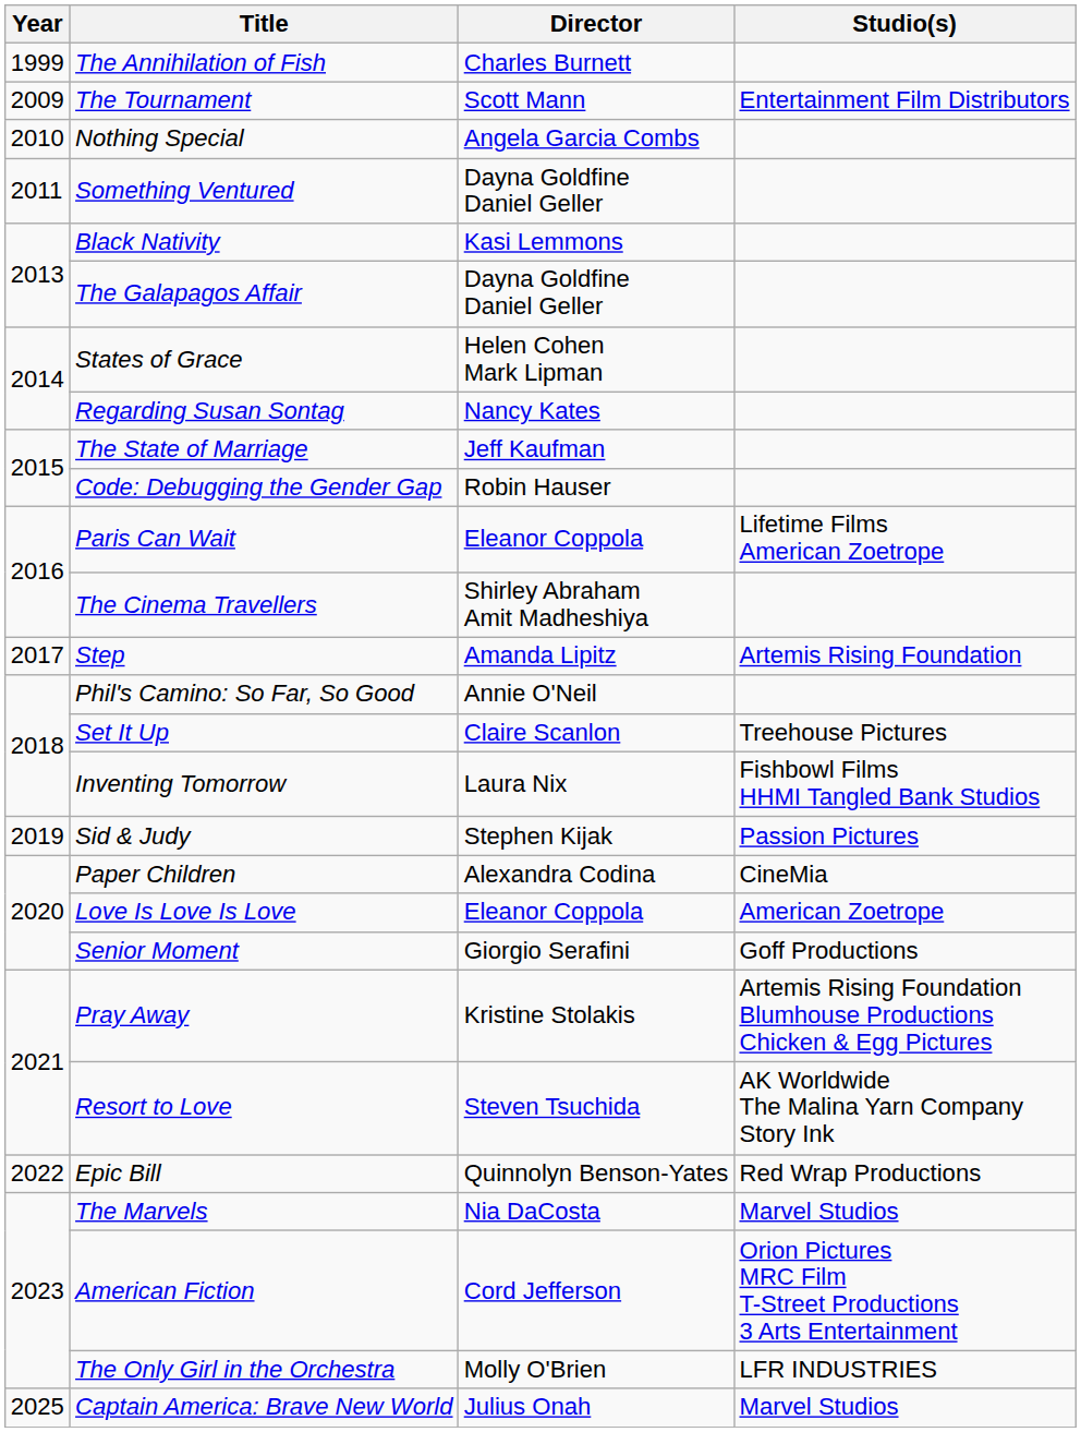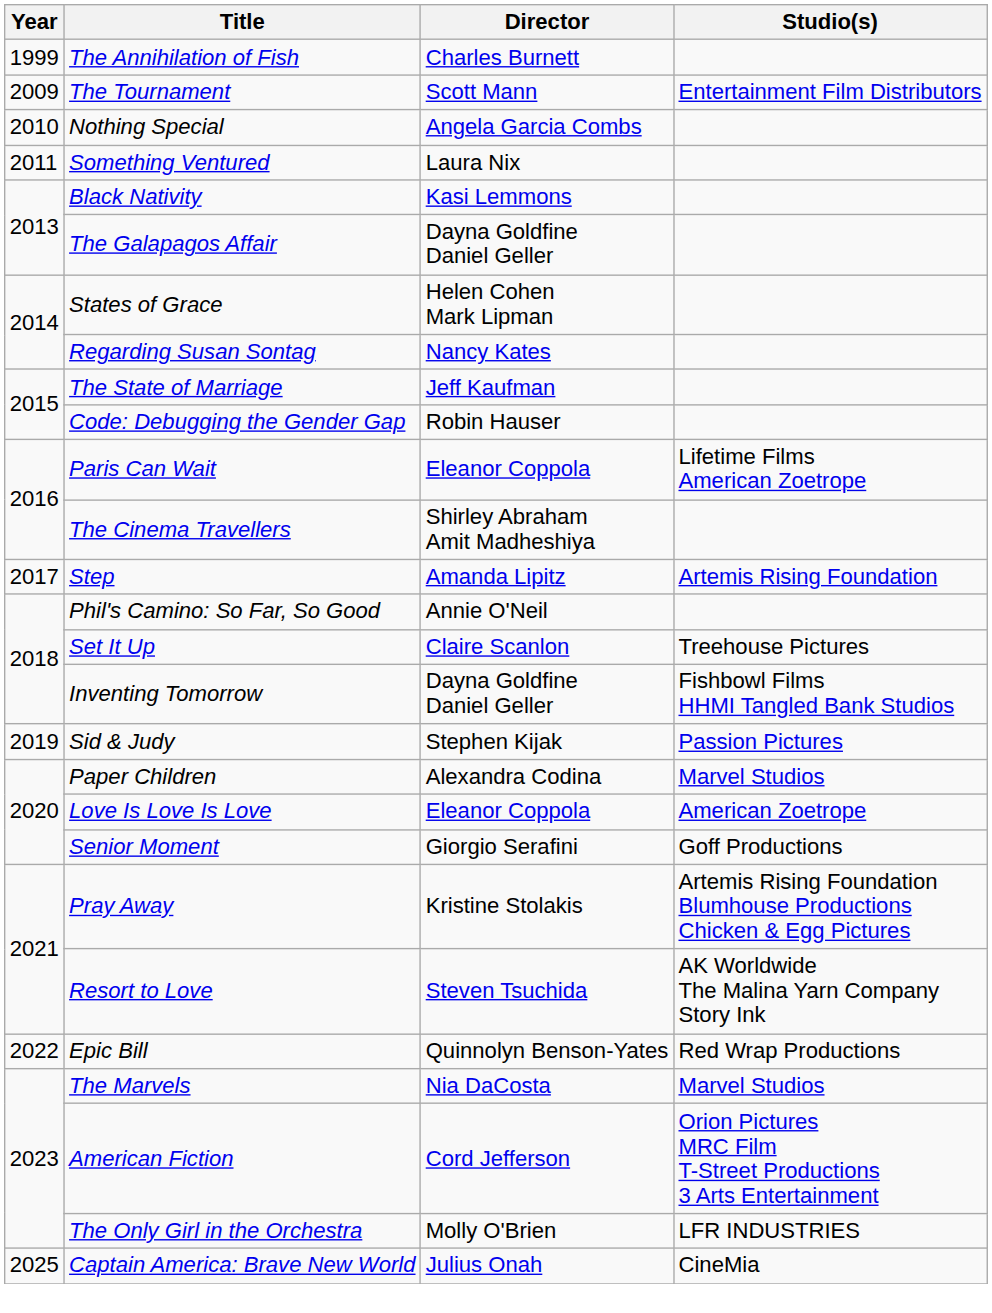Something Ventured | Director: Dayna Goldfine Daniel Geller -> Laura Nix
Inventing Tomorrow | Director: Laura Nix -> Dayna Goldfine Daniel Geller
Paper Children | Studio(s): CineMia -> Marvel Studios
Captain America: Brave New World | Studio(s): Marvel Studios -> CineMia
